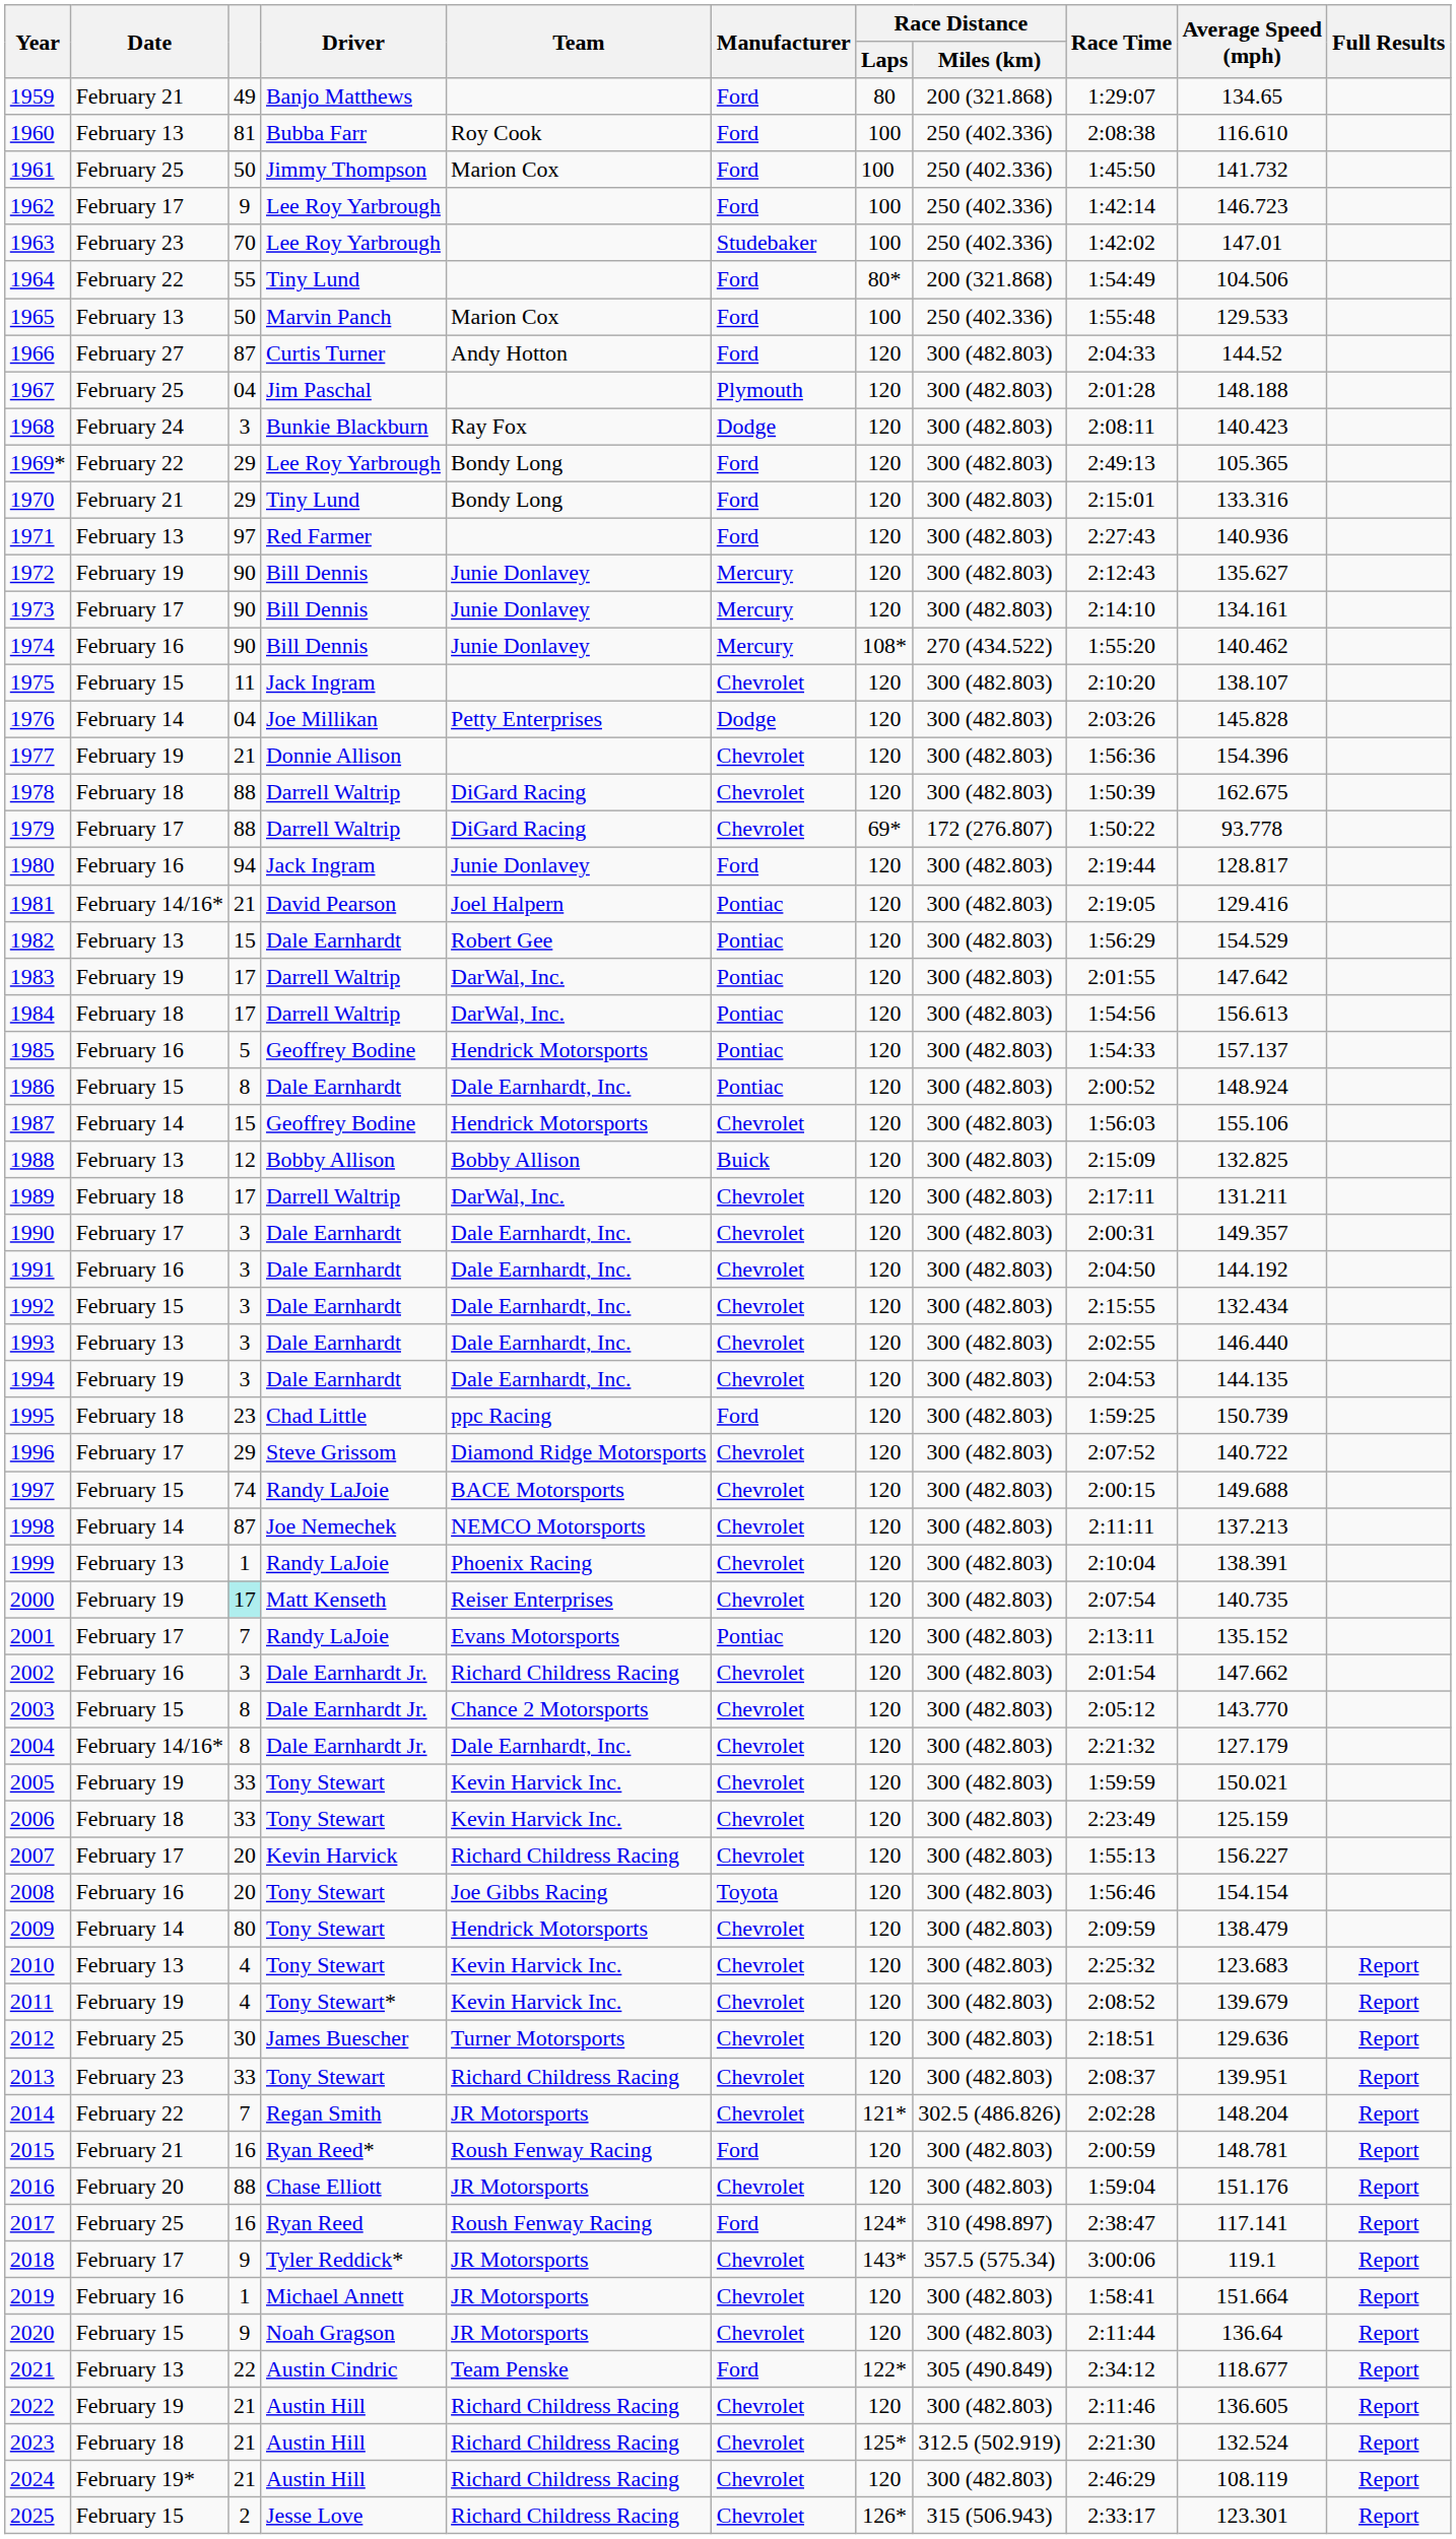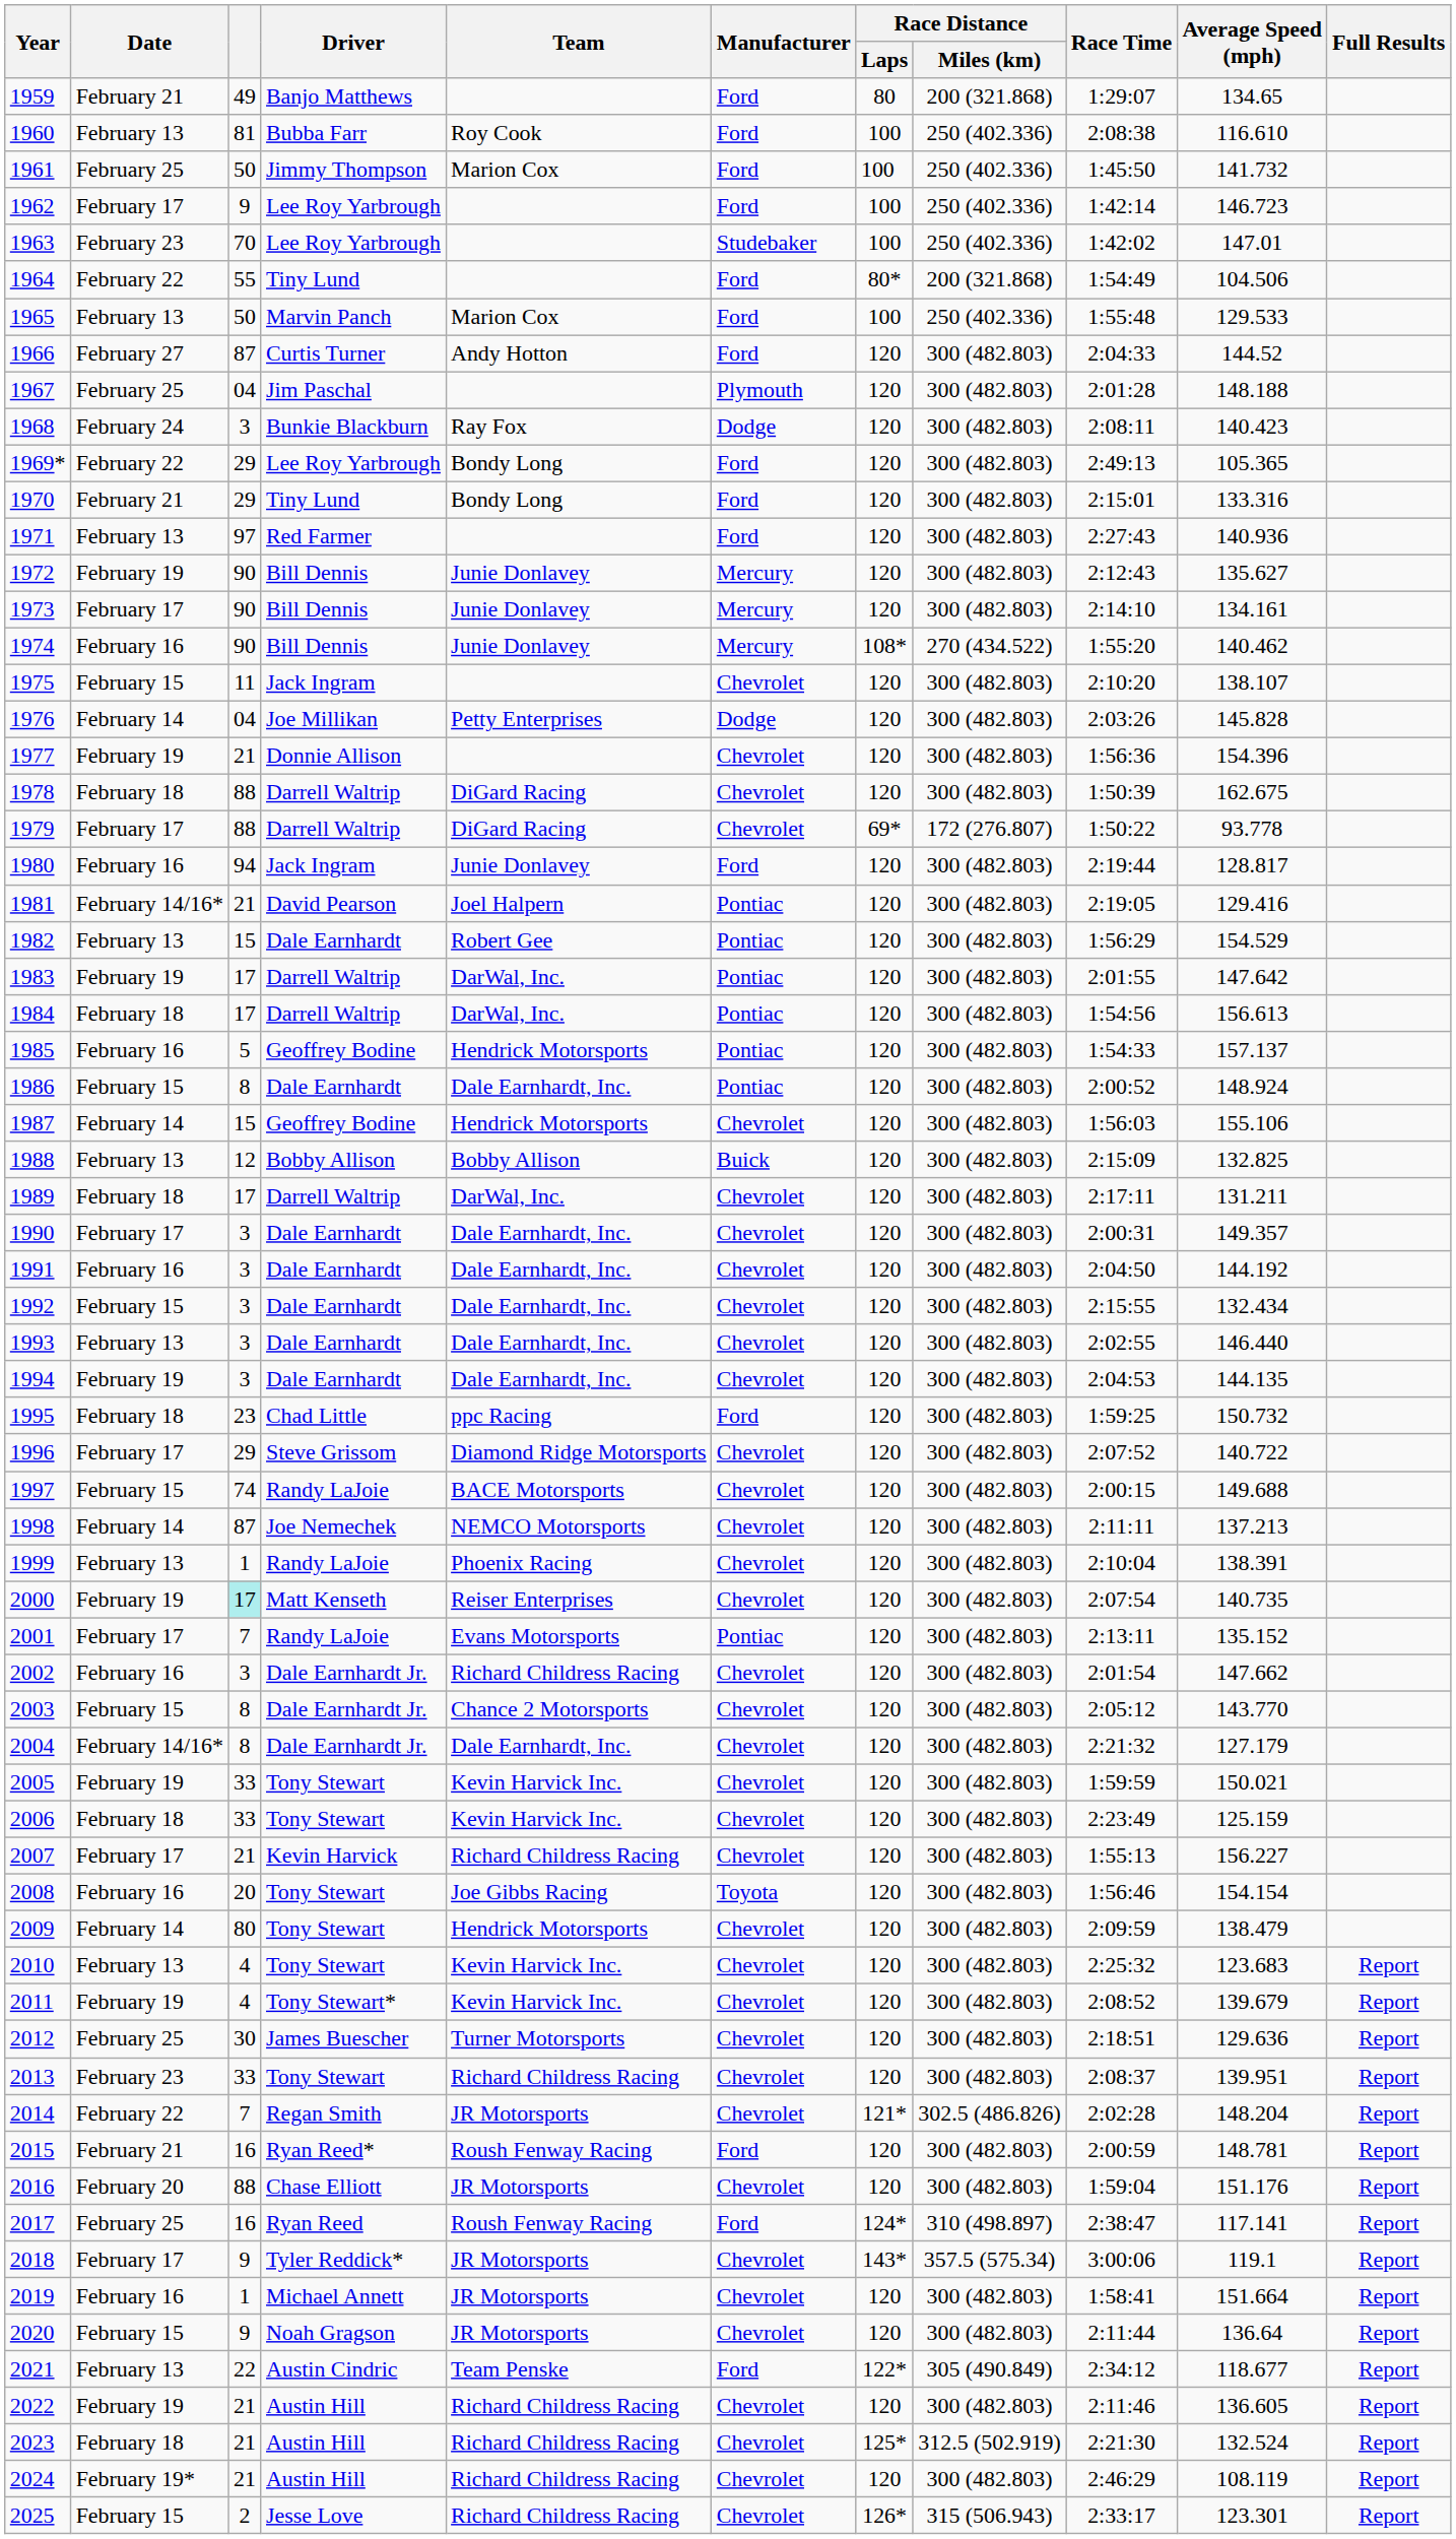1995 | Average Speed (mph): 150.739 -> 150.732
2007 | column 3: 20 -> 21
